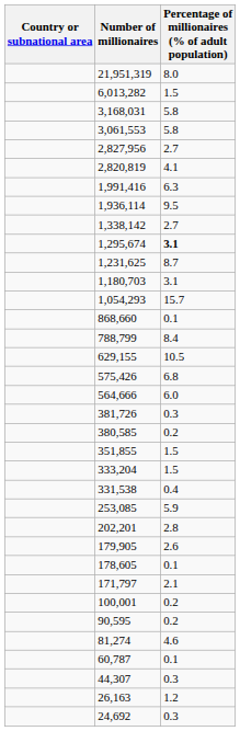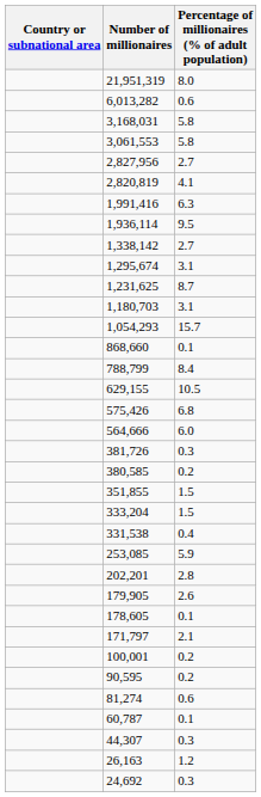6,013,282 | Percentage of millionaires (% of adult population): 1.5 -> 0.6
1,295,674 | Percentage of millionaires (% of adult population): bold -> normal
81,274 | Percentage of millionaires (% of adult population): 4.6 -> 0.6
